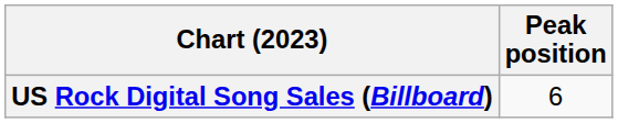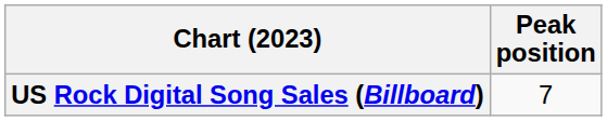US Rock Digital Song Sales (Billboard) | Peak position: 6 -> 7
